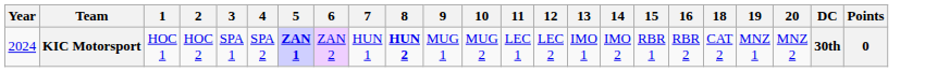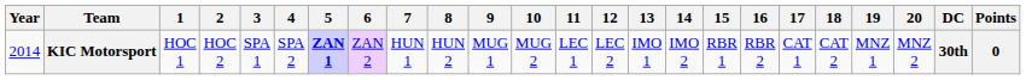+ column: 17 | CAT 1
KIC Motorsport | Year: 2024 -> 2014
KIC Motorsport | 8: bold -> normal
